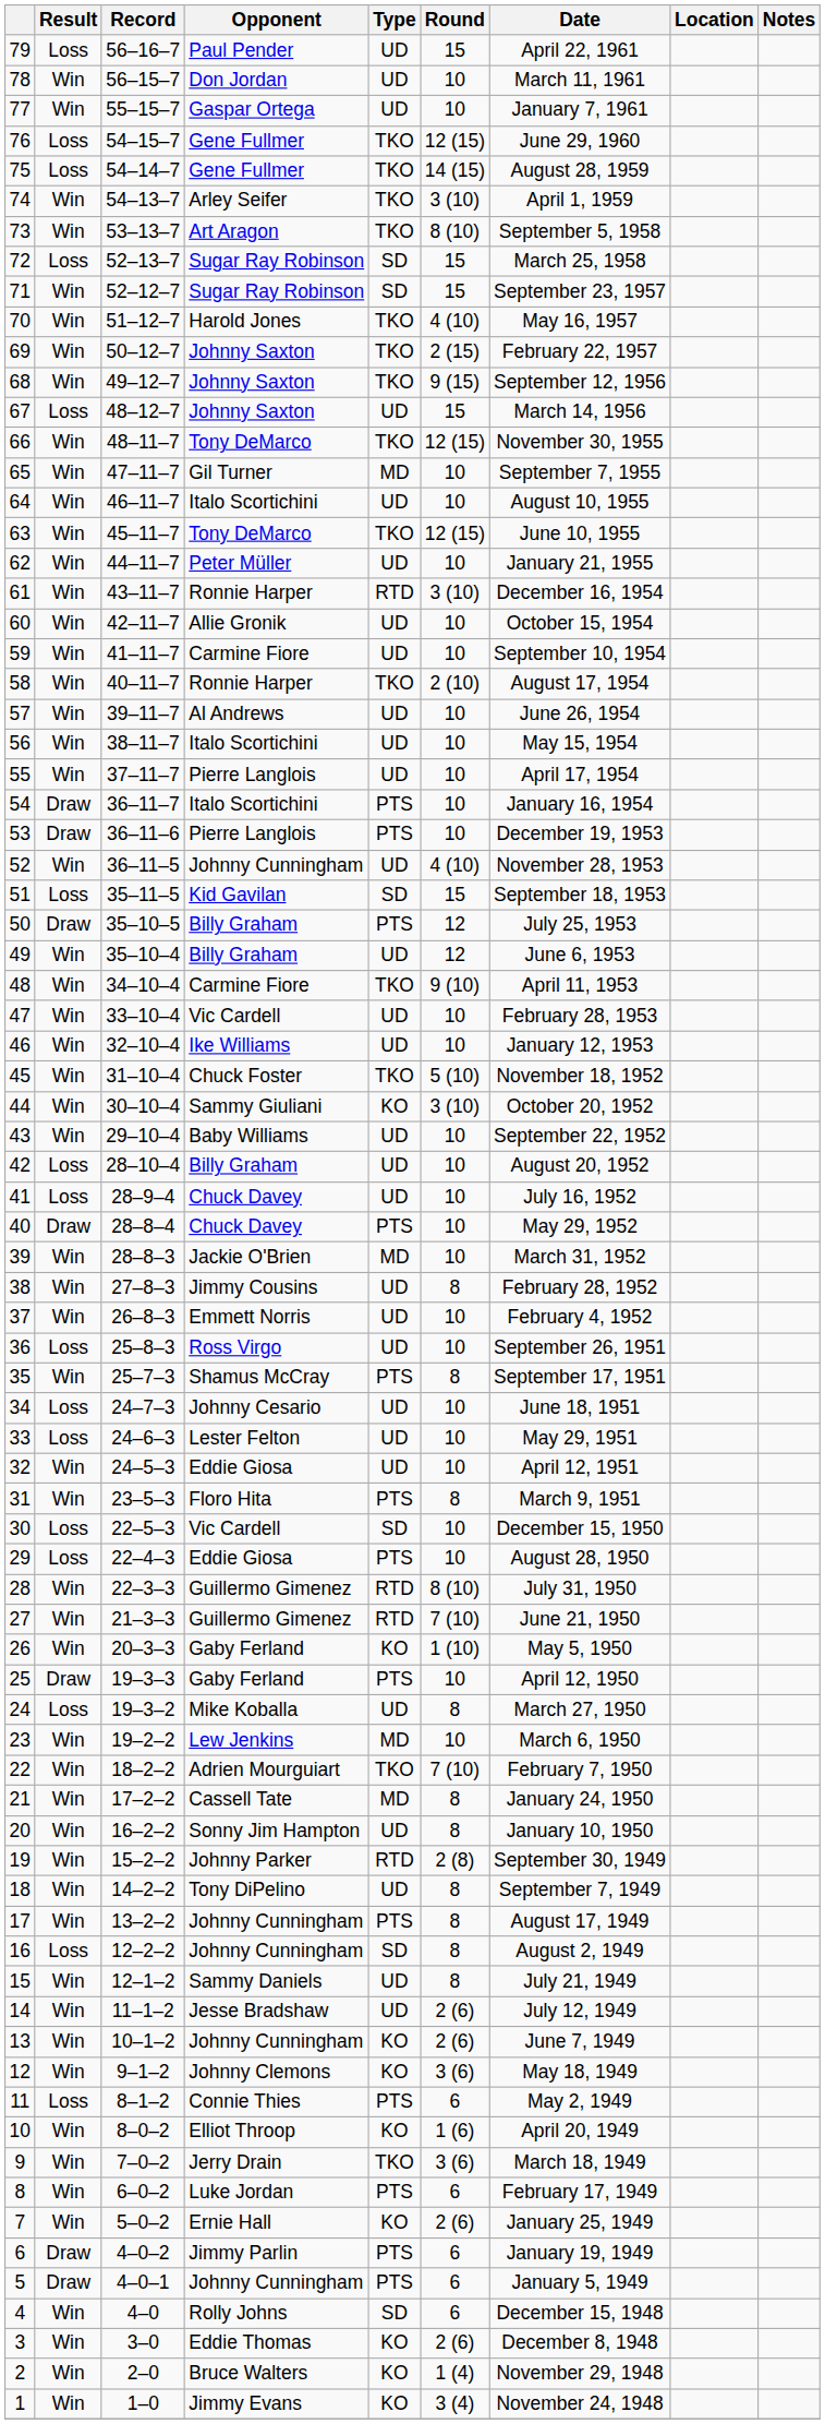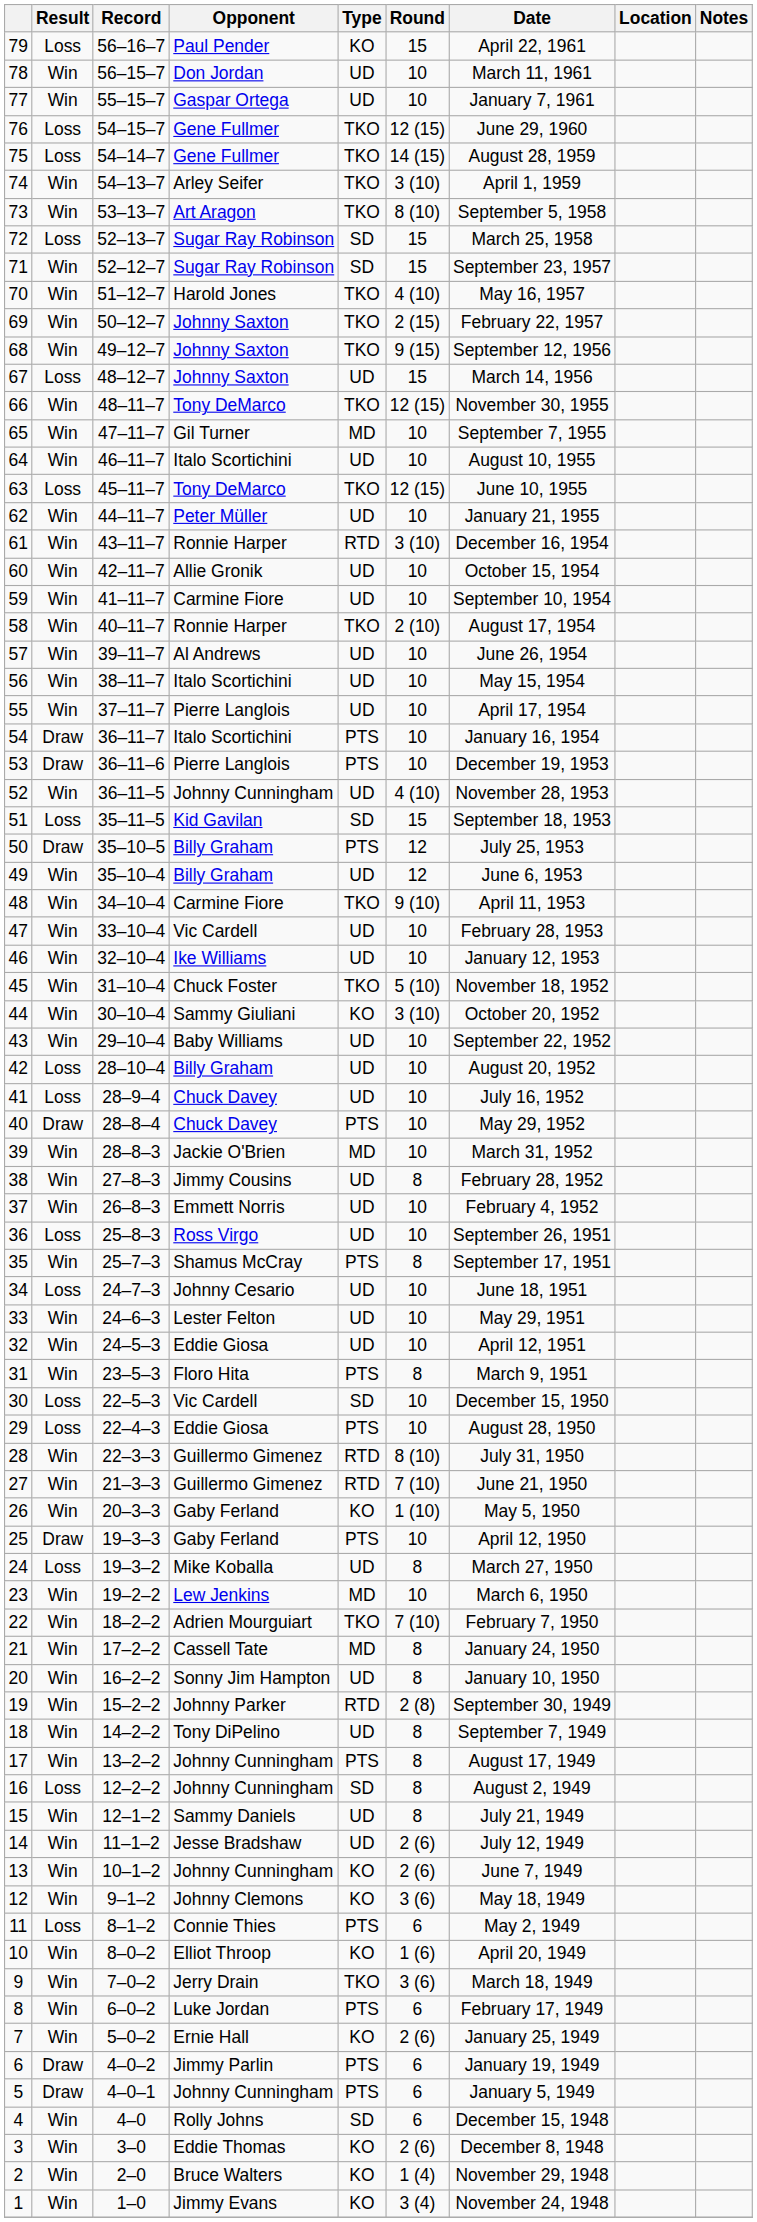79 | Type: UD -> KO
63 | Result: Win -> Loss
33 | Result: Loss -> Win
